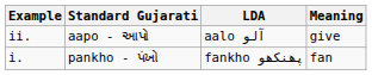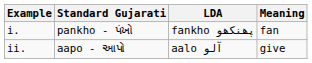rows swapped: i. <-> ii.
